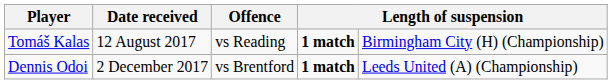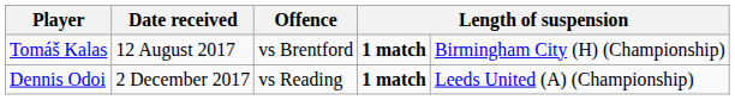Tomáš Kalas | Offence: vs Reading -> vs Brentford
Dennis Odoi | Offence: vs Brentford -> vs Reading
